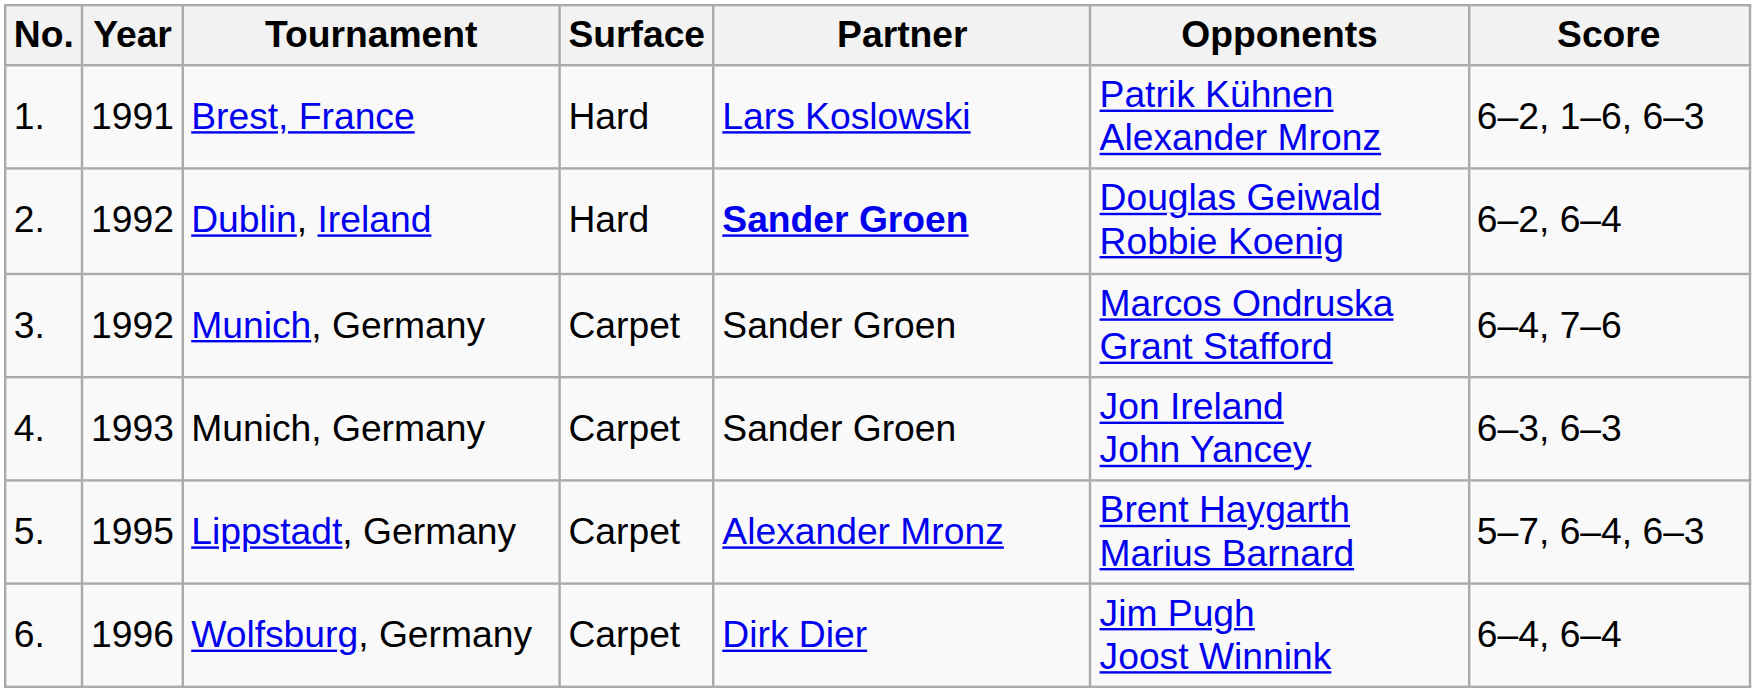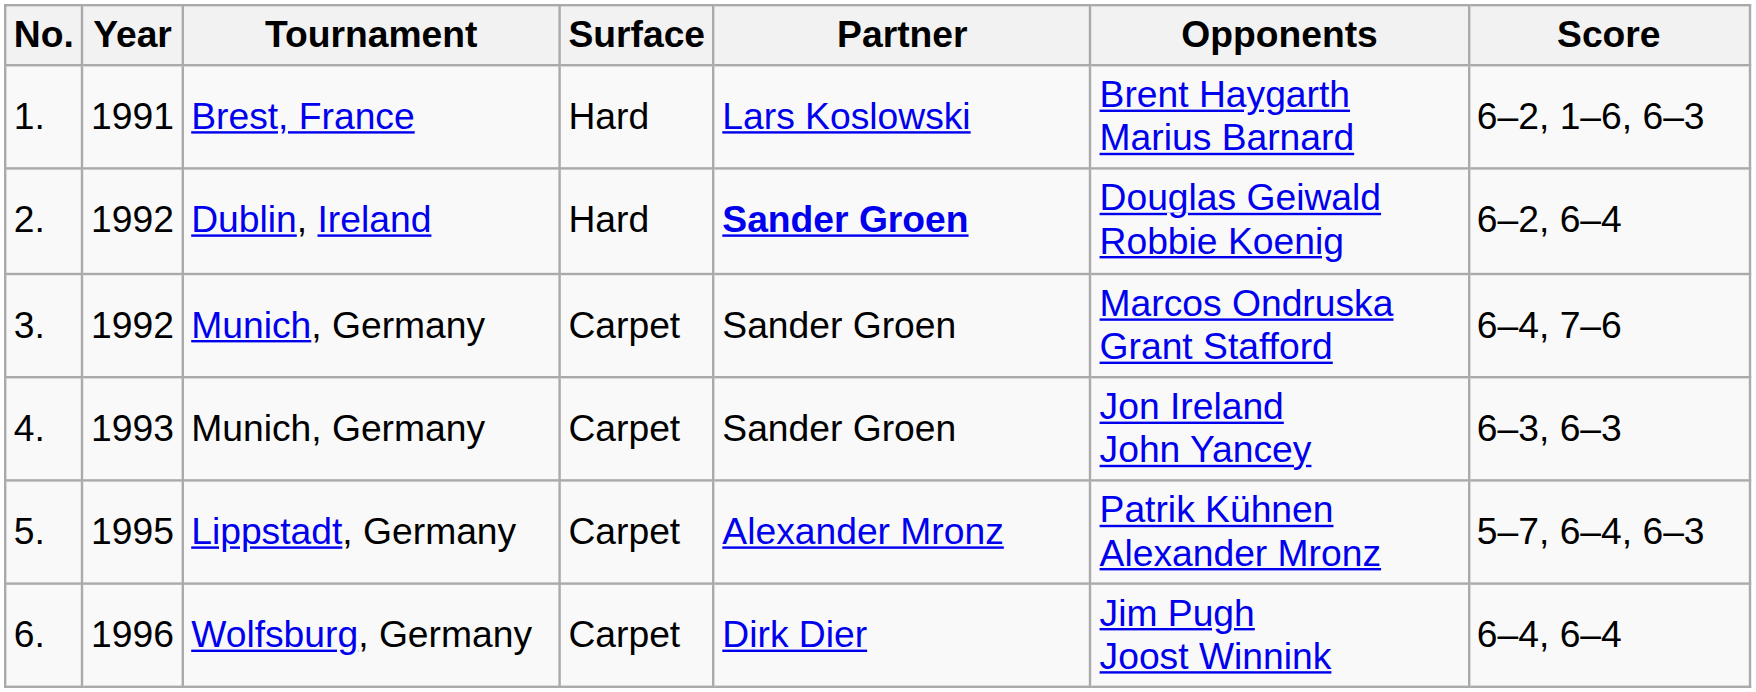1. | Opponents: Patrik Kühnen Alexander Mronz -> Brent Haygarth Marius Barnard
5. | Opponents: Brent Haygarth Marius Barnard -> Patrik Kühnen Alexander Mronz
